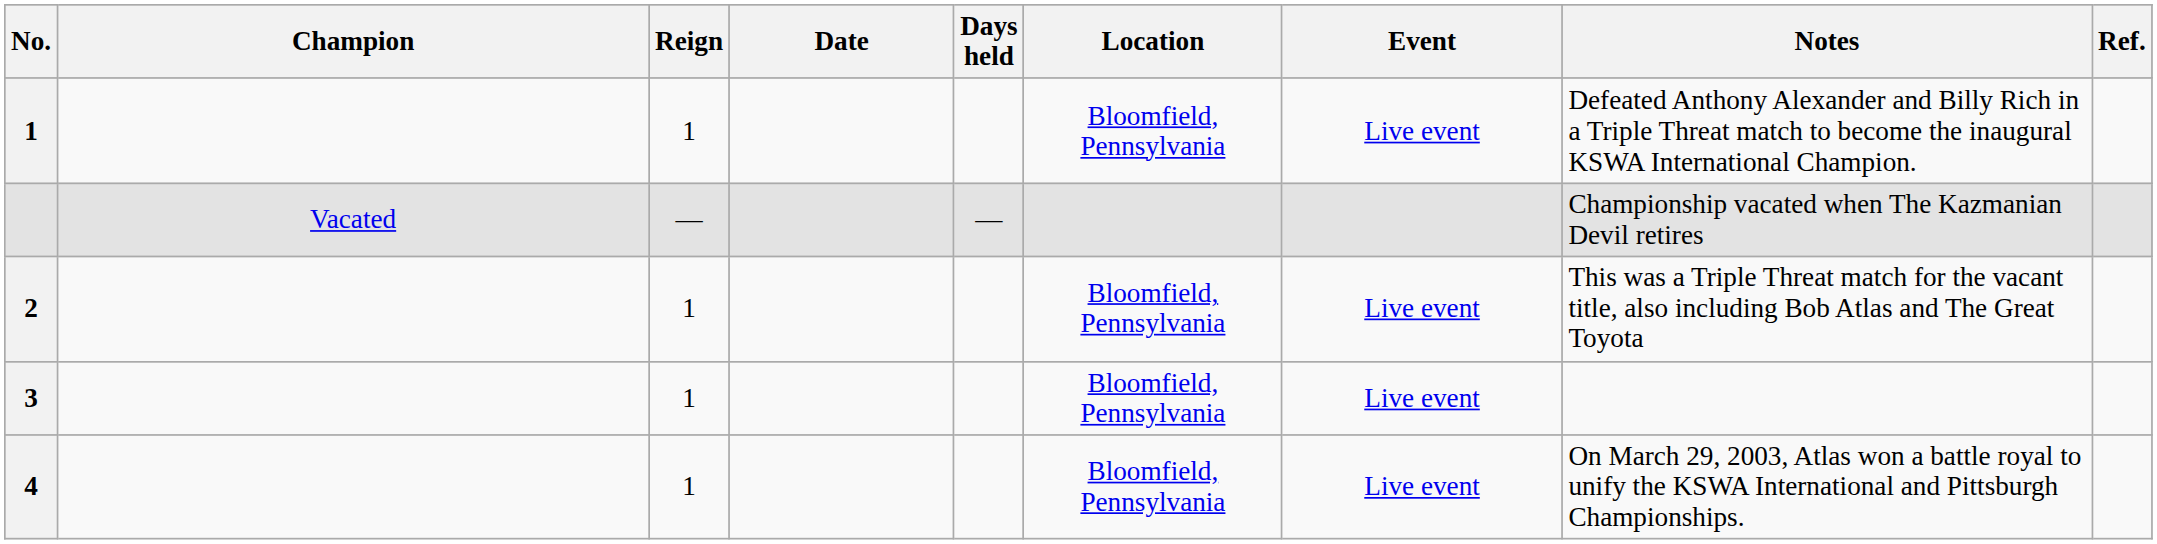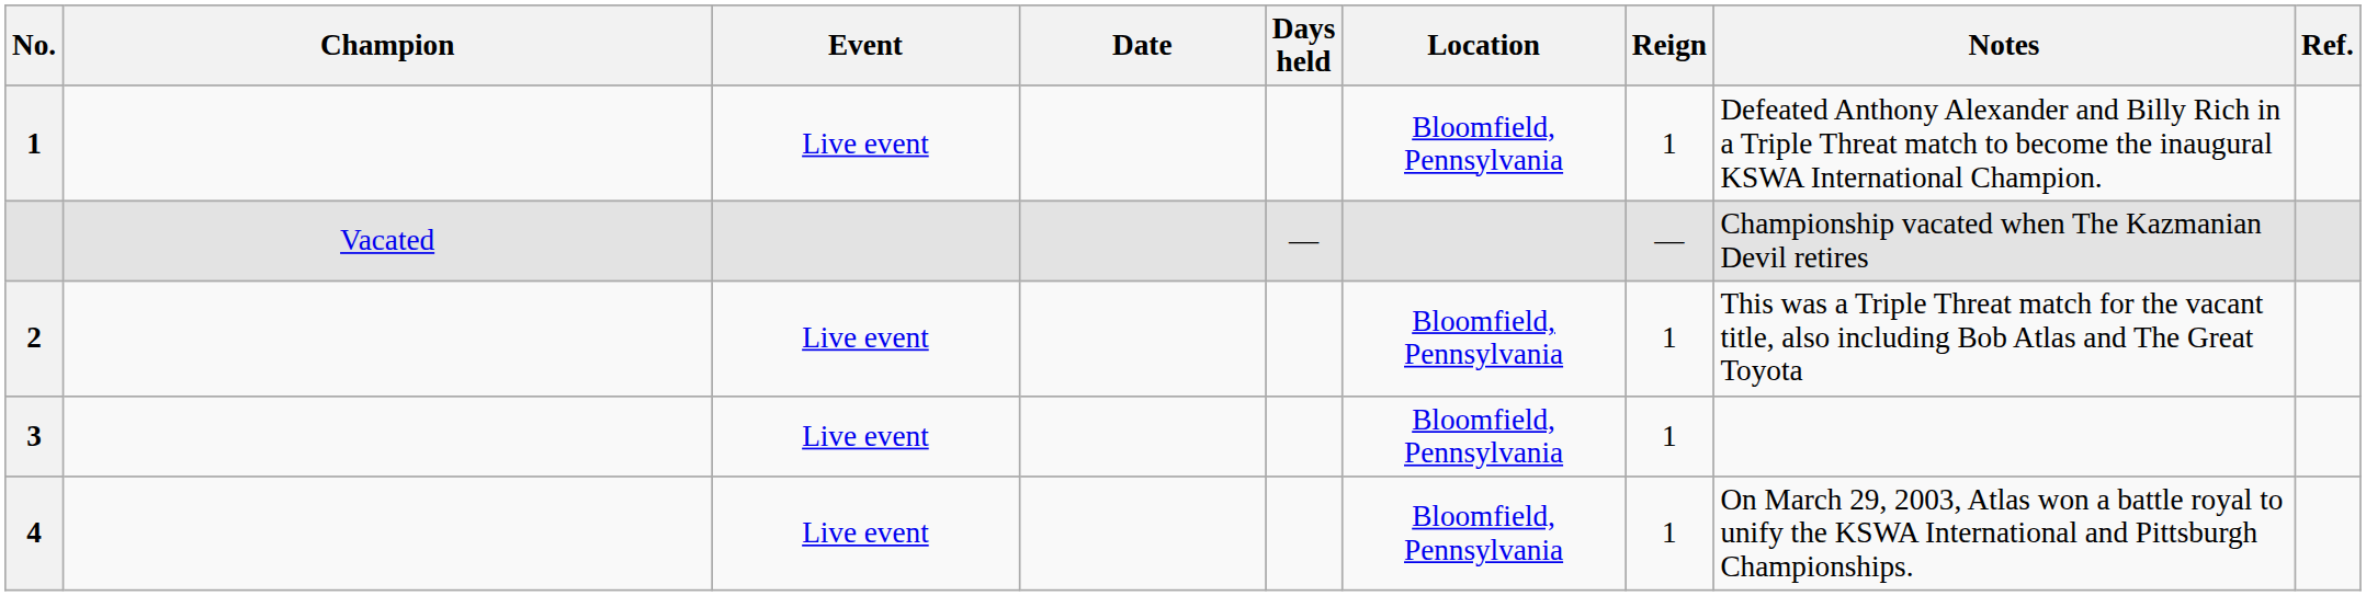columns swapped: Reign <-> Event
